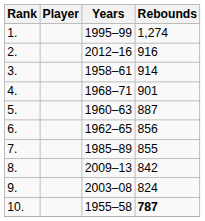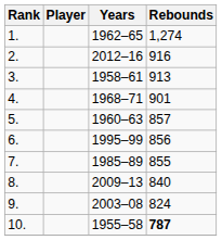1. | Years: 1995–99 -> 1962–65
3. | Rebounds: 914 -> 913
5. | Rebounds: 887 -> 857
6. | Years: 1962–65 -> 1995–99
8. | Rebounds: 842 -> 840
